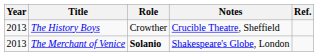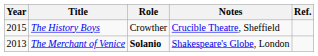The History Boys | Year: 2013 -> 2015
